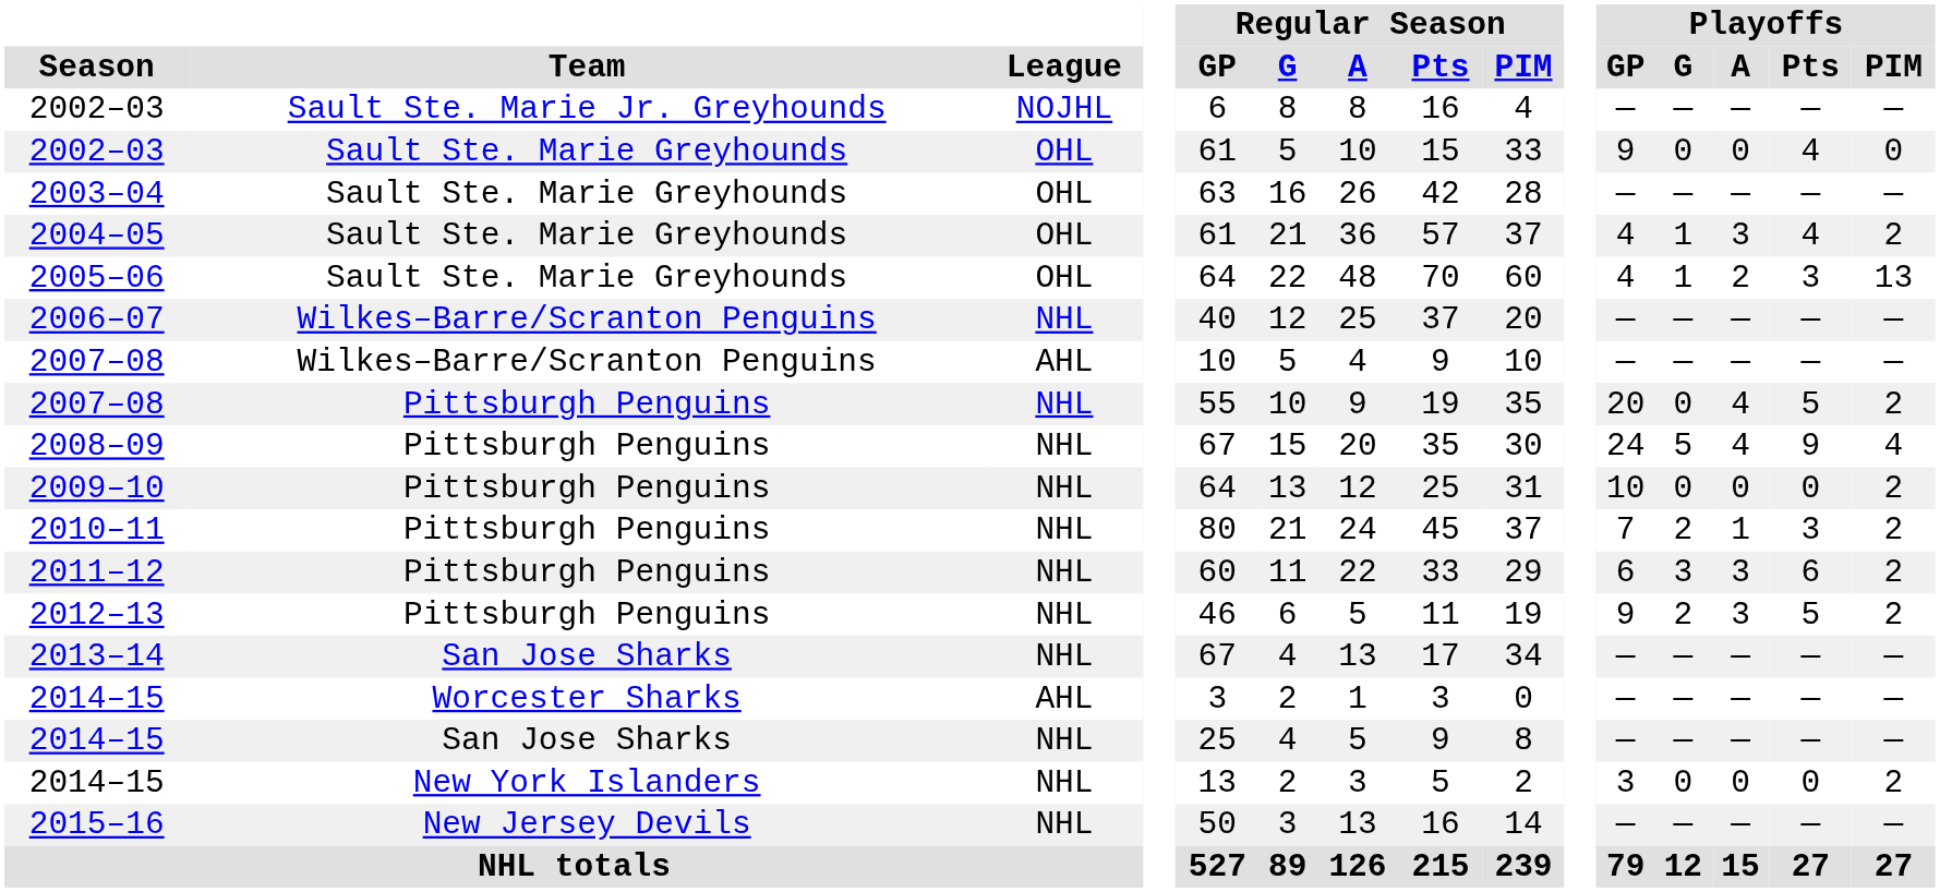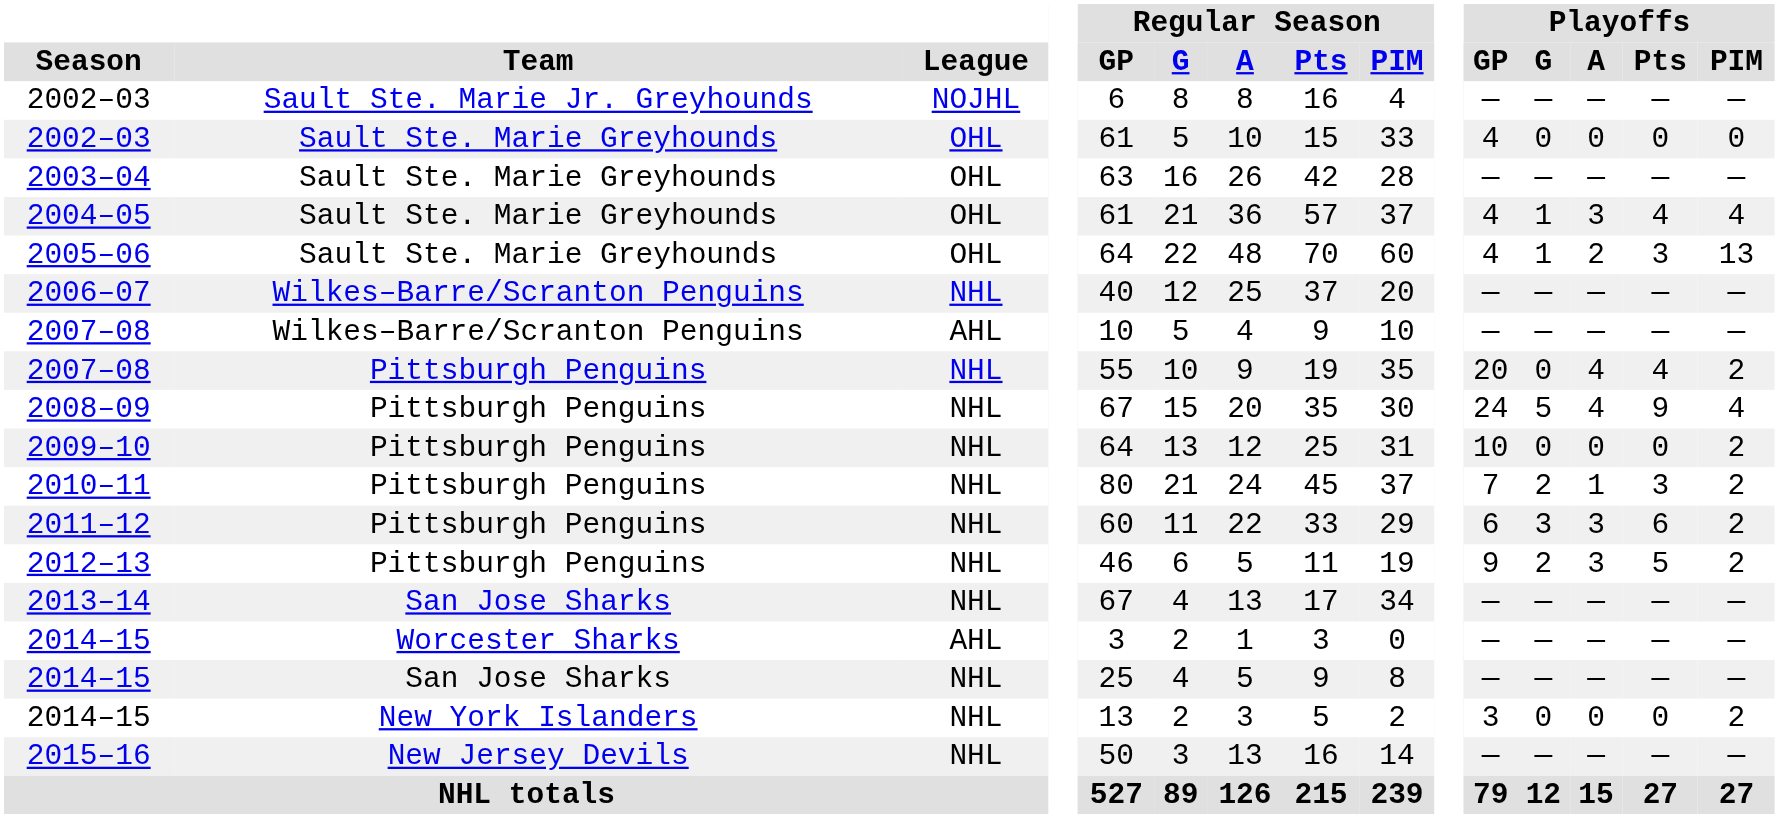2002–03 / Sault Ste. Marie Greyhounds | Playoffs / GP: 9 -> 4
2002–03 / Sault Ste. Marie Greyhounds | Playoffs / Pts: 4 -> 0
2004–05 | Playoffs / PIM: 2 -> 4
2007–08 / Pittsburgh Penguins | Playoffs / Pts: 5 -> 4
